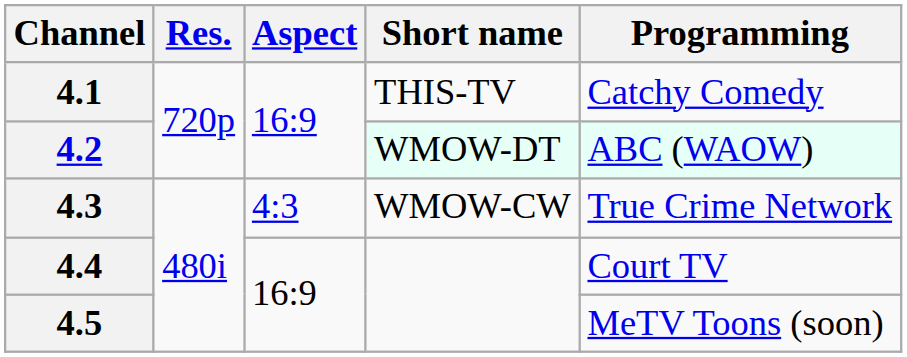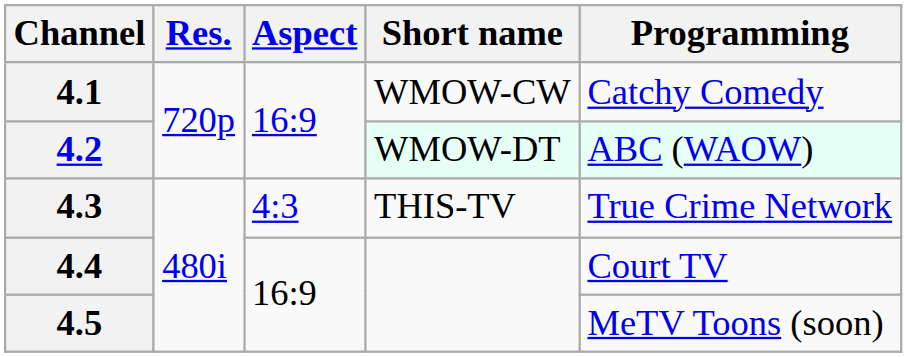4.1 | Short name: THIS-TV -> WMOW-CW
4.3 | Short name: WMOW-CW -> THIS-TV
